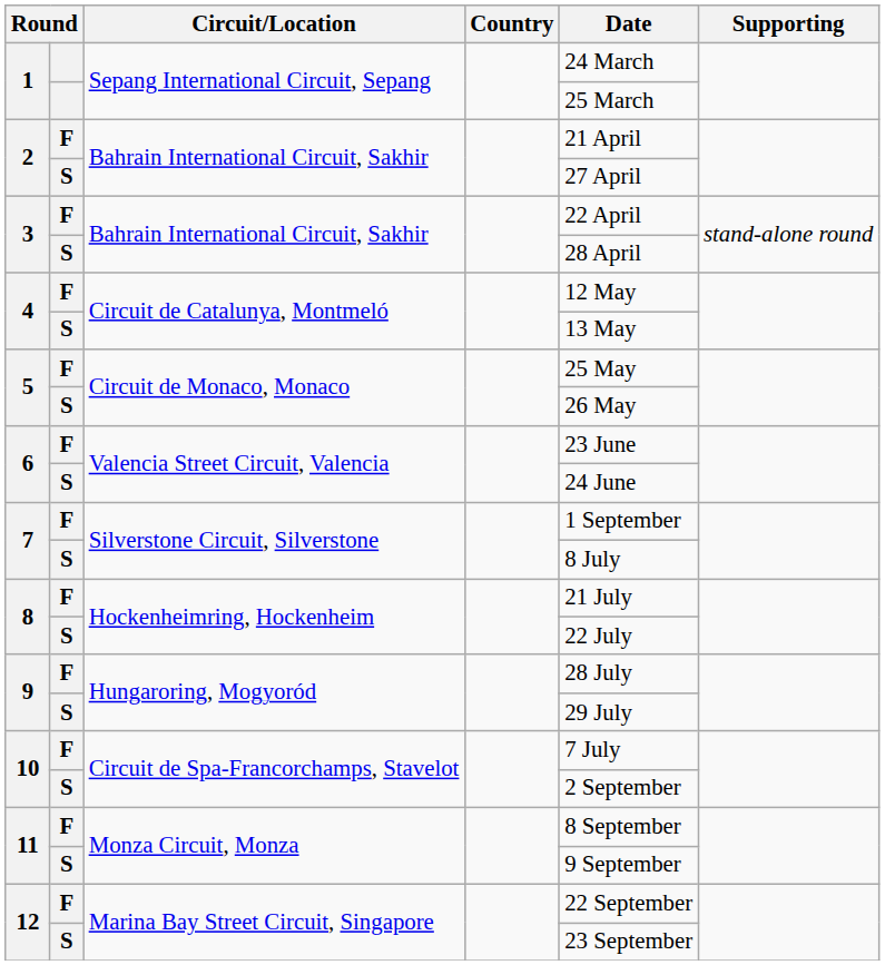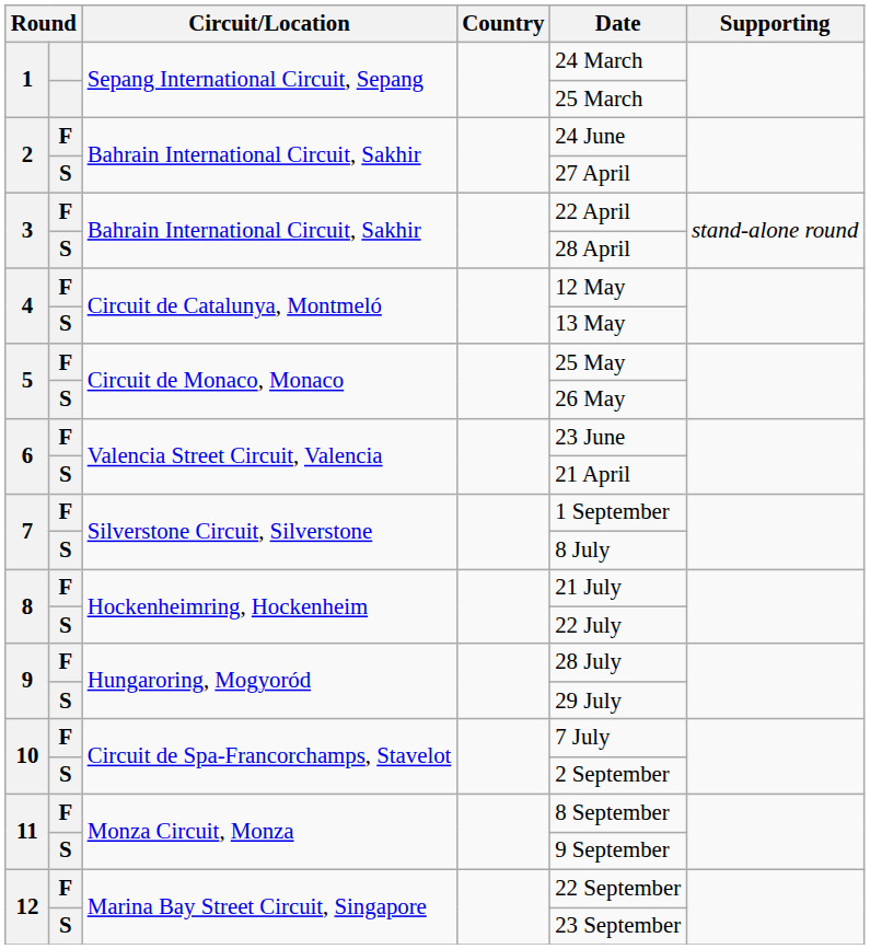2 / F | Date: 21 April -> 24 June
6 / S | Date: 24 June -> 21 April
